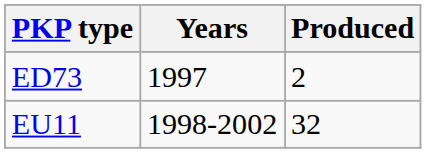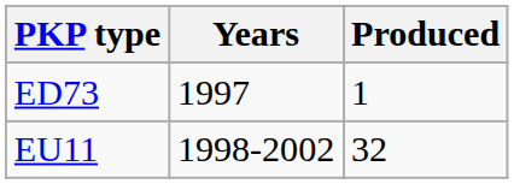ED73 | Produced: 2 -> 1
